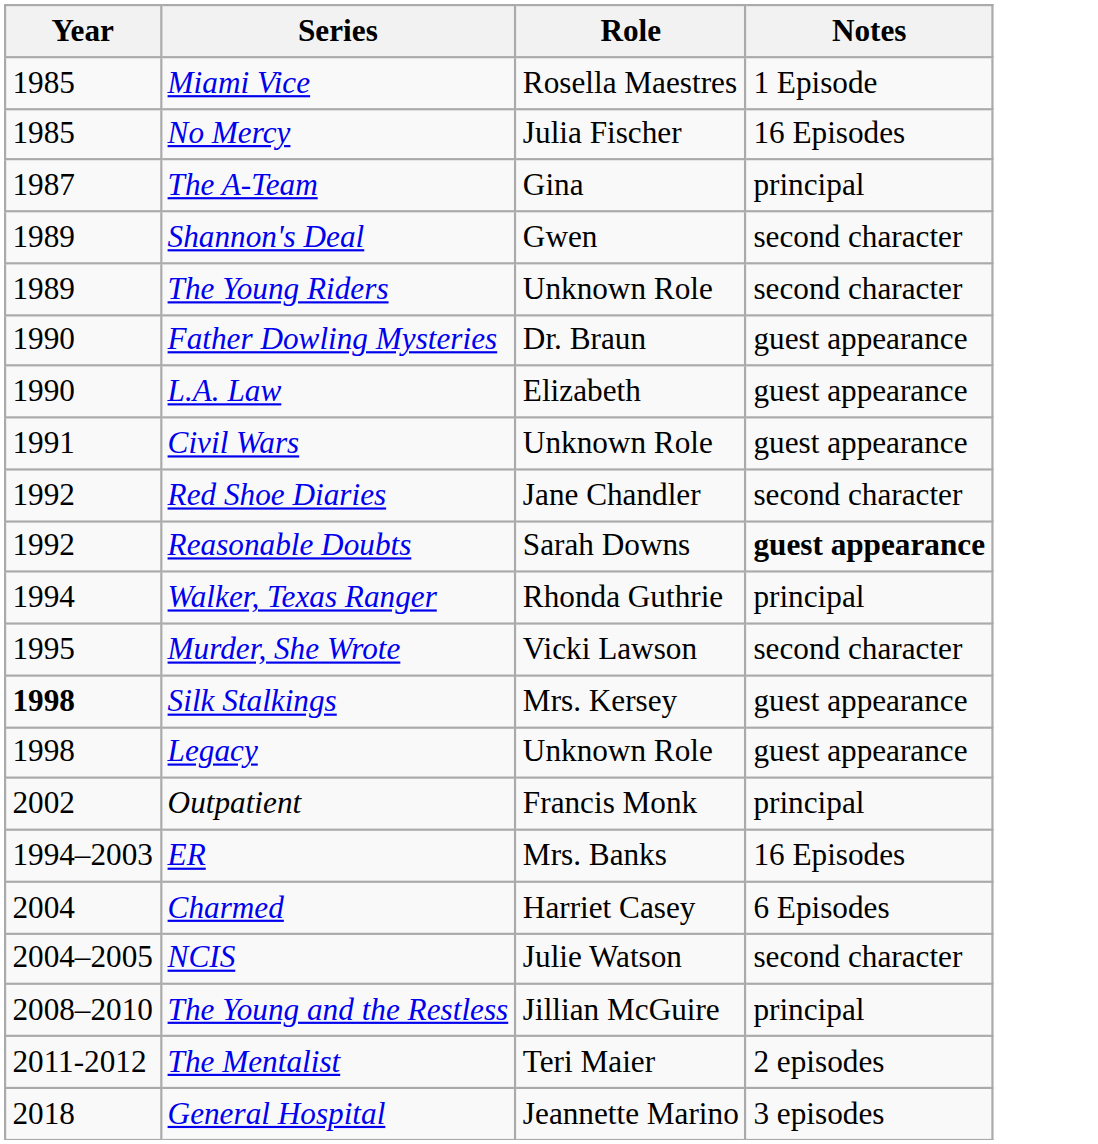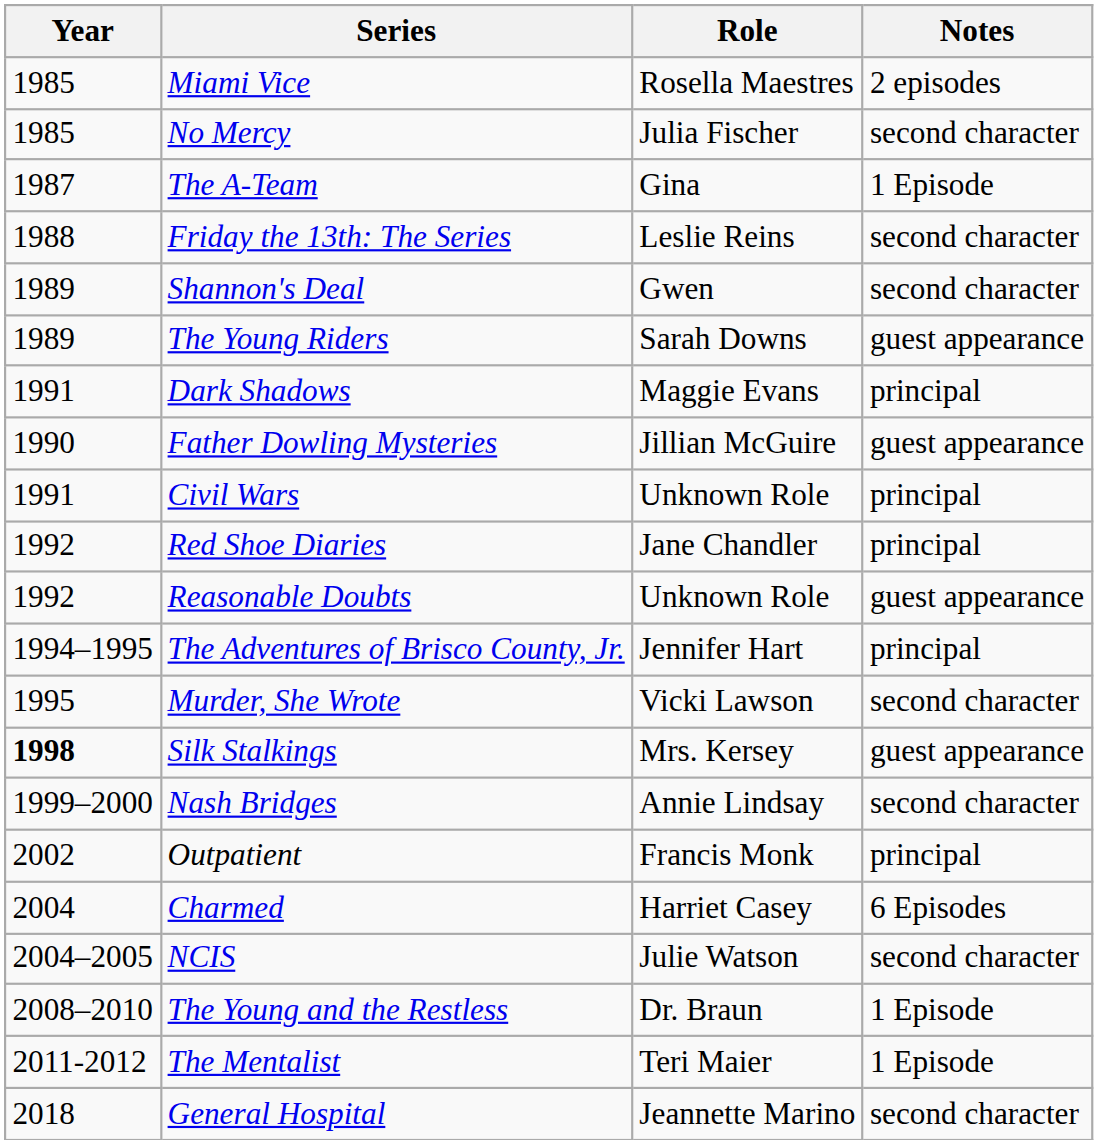Miami Vice | Notes: 1 Episode -> 2 episodes
No Mercy | Notes: 16 Episodes -> second character
The A-Team | Notes: principal -> 1 Episode
+ row: 1988 | Friday the 13th: The Series | Leslie Reins | second character
The Young Riders | Role: Unknown Role -> Sarah Downs
The Young Riders | Notes: second character -> guest appearance
+ row: 1991 | Dark Shadows | Maggie Evans | principal
Father Dowling Mysteries | Role: Dr. Braun -> Jillian McGuire
- row: 1990 | L.A. Law | Elizabeth | guest appearance
Civil Wars | Notes: guest appearance -> principal
Red Shoe Diaries | Notes: second character -> principal
Reasonable Doubts | Role: Sarah Downs -> Unknown Role
Reasonable Doubts | Notes: bold -> normal
- row: 1994 | Walker, Texas Ranger | Rhonda Guthrie | principal
+ row: 1994–1995 | The Adventures of Brisco County, Jr. | Jennifer Hart | principal
- row: 1998 | Legacy | Unknown Role | guest appearance
+ row: 1999–2000 | Nash Bridges | Annie Lindsay | second character
- row: 1994–2003 | ER | Mrs. Banks | 16 Episodes
The Young and the Restless | Role: Jillian McGuire -> Dr. Braun
The Young and the Restless | Notes: principal -> 1 Episode
The Mentalist | Notes: 2 episodes -> 1 Episode
General Hospital | Notes: 3 episodes -> second character
